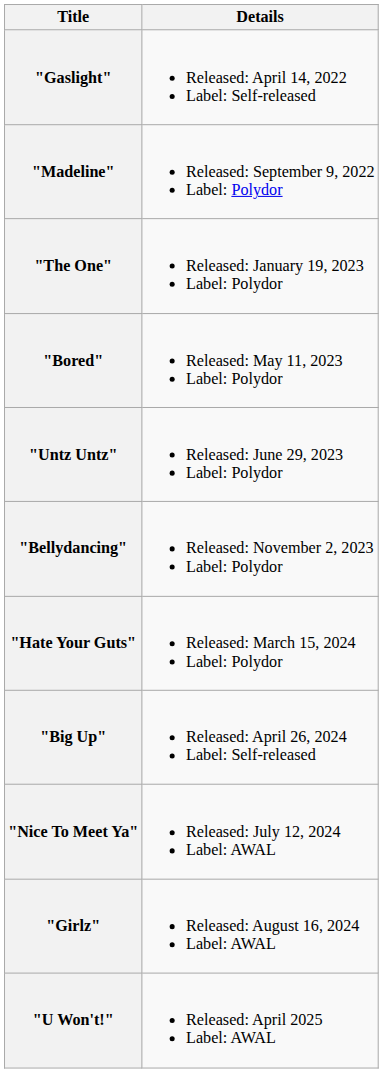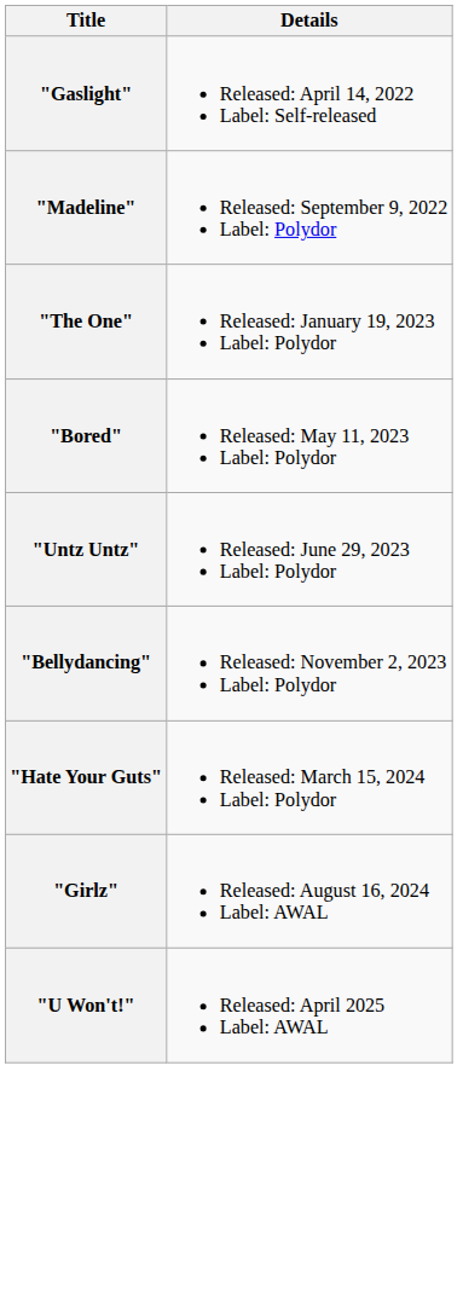- row: "Big Up" | Released: April 26, 2024 Label: Self-released
- row: "Nice To Meet Ya" | Released: July 12, 2024 Label: AWAL
